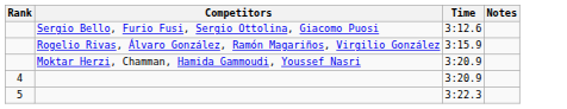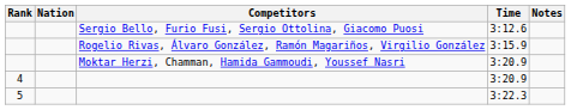+ column: Nation
